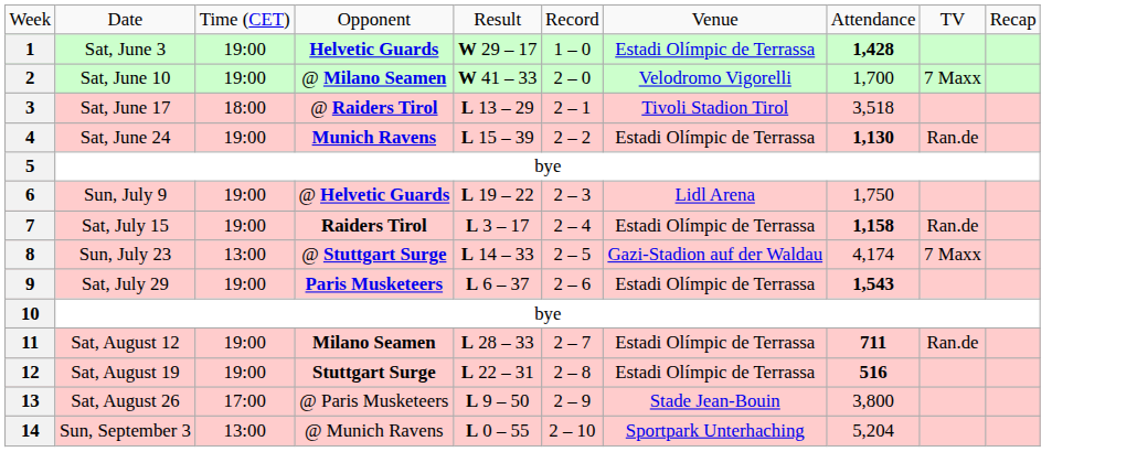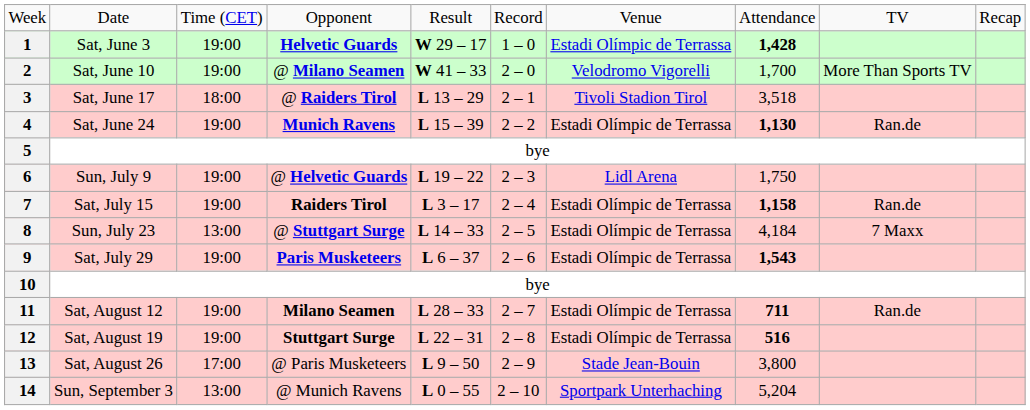2 | column 9: 7 Maxx -> More Than Sports TV
8 | column 7: Gazi-Stadion auf der Waldau -> Estadi Olímpic de Terrassa
8 | column 8: 4,174 -> 4,184
